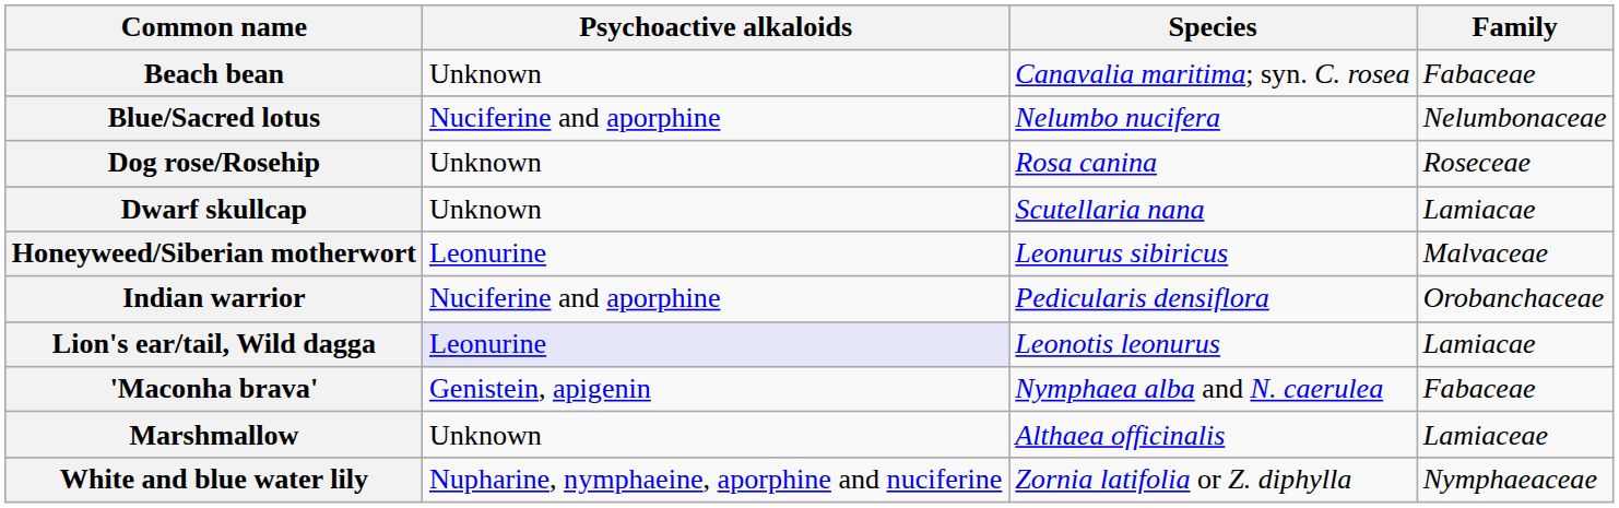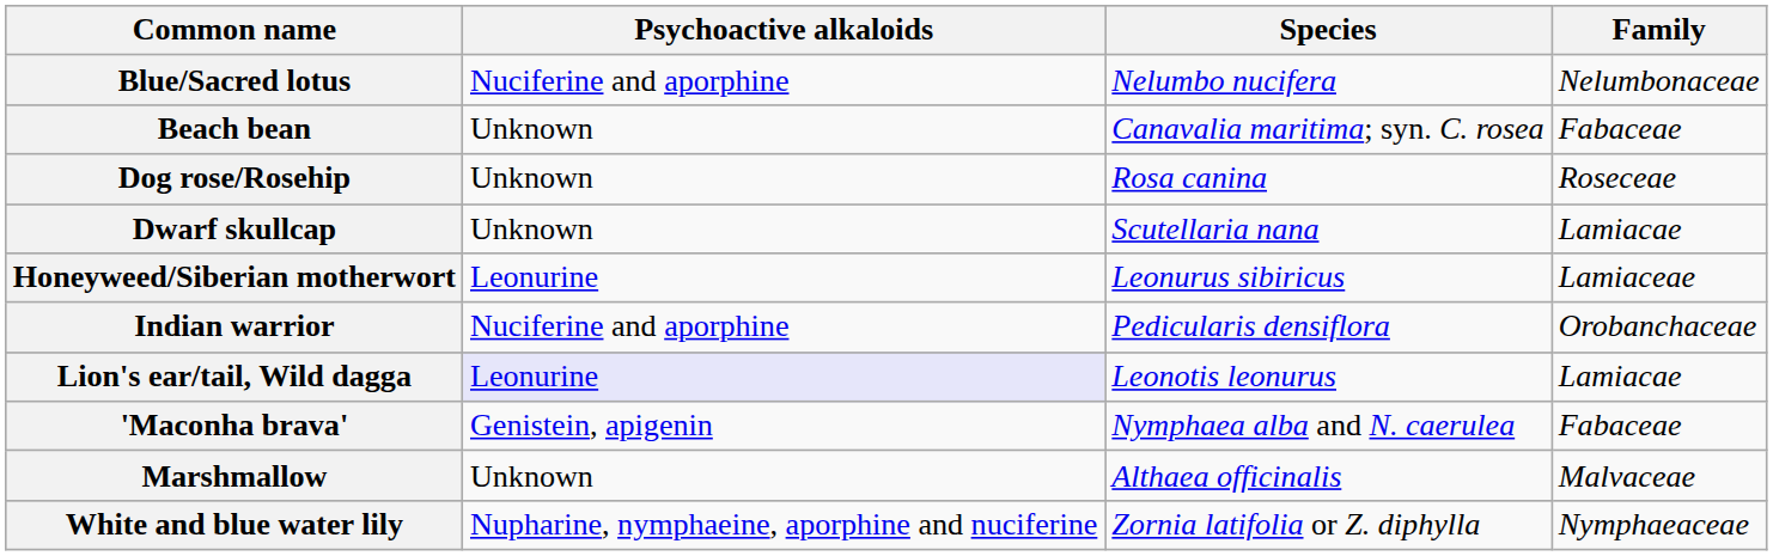rows swapped: Beach bean <-> Blue/Sacred lotus
Honeyweed/Siberian motherwort | Family: Malvaceae -> Lamiaceae
Marshmallow | Family: Lamiaceae -> Malvaceae
